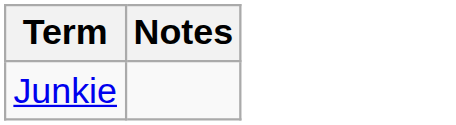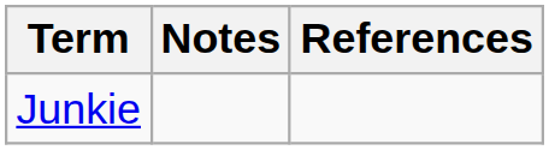+ column: References
